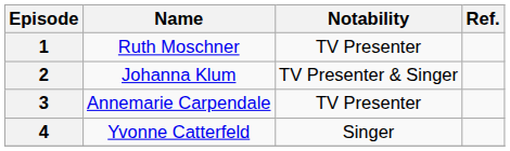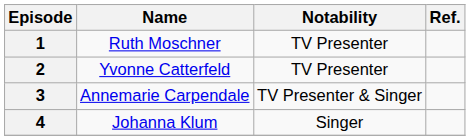2 | Name: Johanna Klum -> Yvonne Catterfeld
2 | Notability: TV Presenter & Singer -> TV Presenter
3 | Notability: TV Presenter -> TV Presenter & Singer
4 | Name: Yvonne Catterfeld -> Johanna Klum
